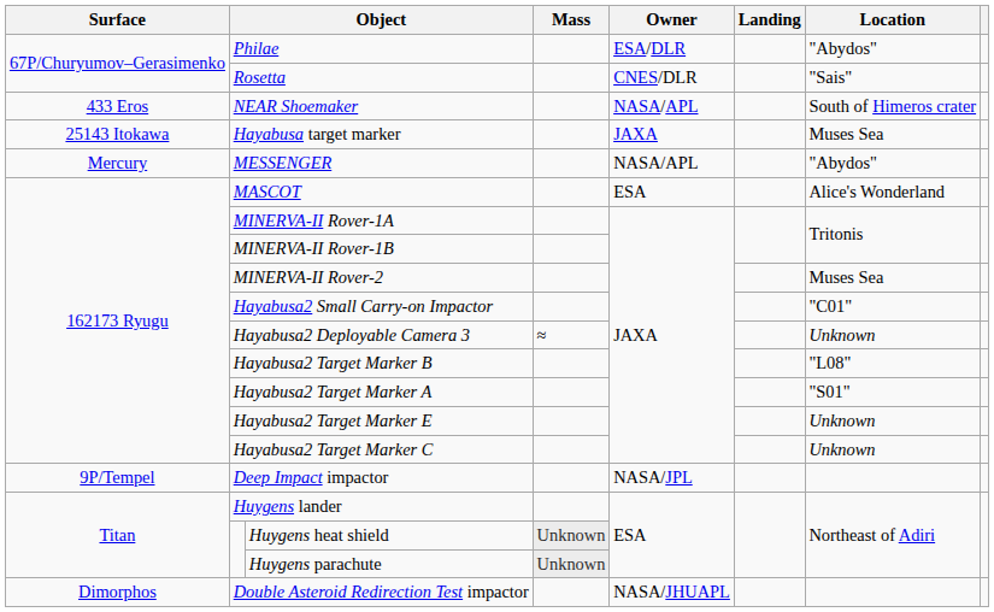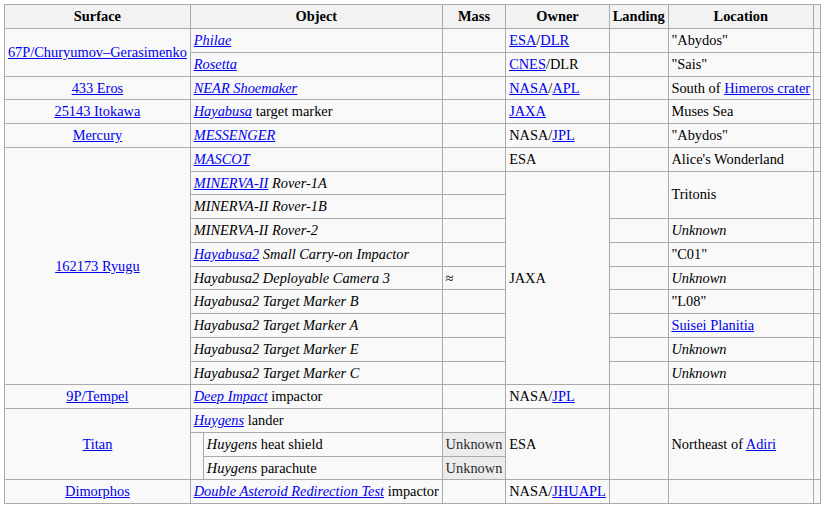MESSENGER | Owner: NASA/APL -> NASA/JPL
MINERVA-II Rover-2 | Location: Muses Sea -> Unknown
Hayabusa2 Target Marker A | Location: "S01" -> Suisei Planitia
